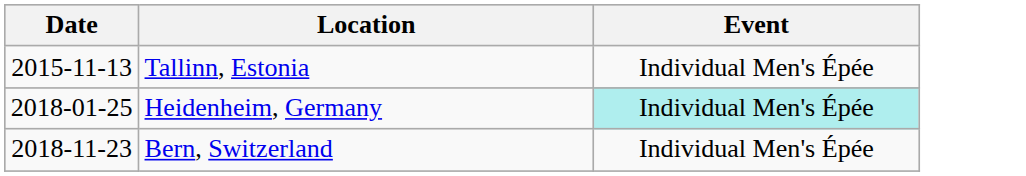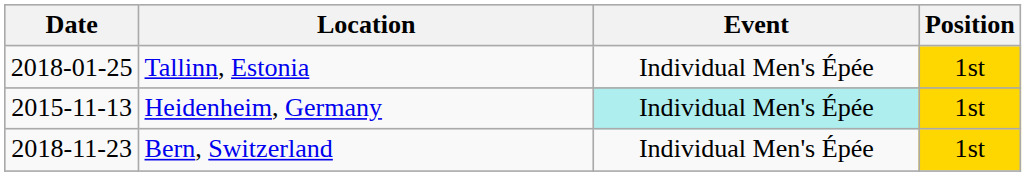+ column: Position | 1st | 1st | 1st
Tallinn, Estonia | Date: 2015-11-13 -> 2018-01-25
Heidenheim, Germany | Date: 2018-01-25 -> 2015-11-13
